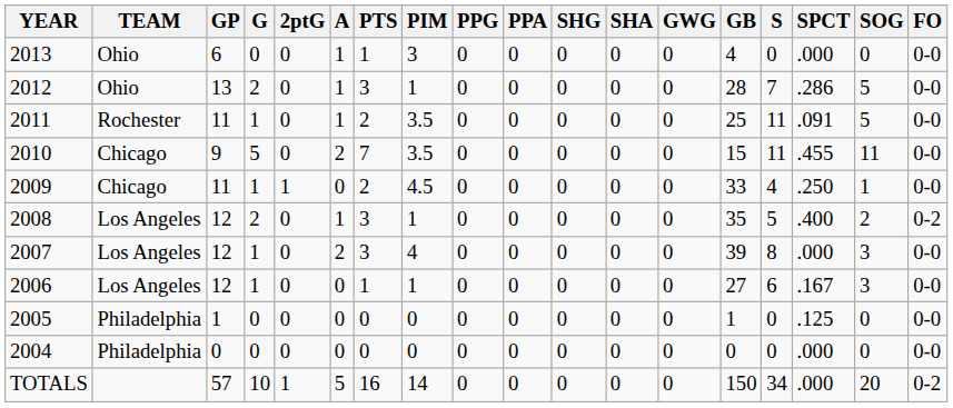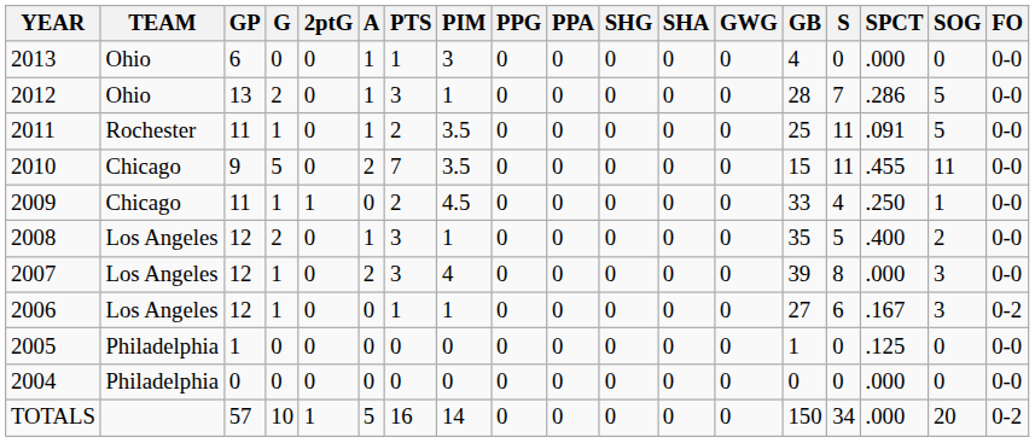2008 | FO: 0-2 -> 0-0
2006 | FO: 0-0 -> 0-2
